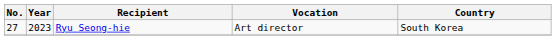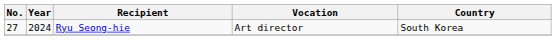Ryu Seong-hie | Year: 2023 -> 2024
